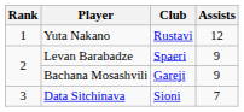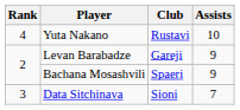Yuta Nakano | Rank: 1 -> 4
Yuta Nakano | Assists: 12 -> 10
Levan Barabadze | Club: Spaeri -> Gareji
Bachana Mosashvili | Club: Gareji -> Spaeri
